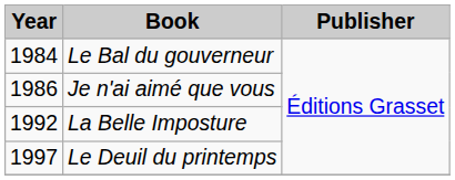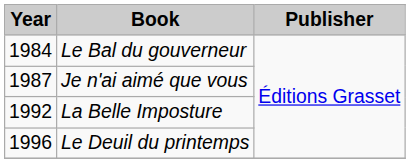Je n'ai aimé que vous | Year: 1986 -> 1987
Le Deuil du printemps | Year: 1997 -> 1996
